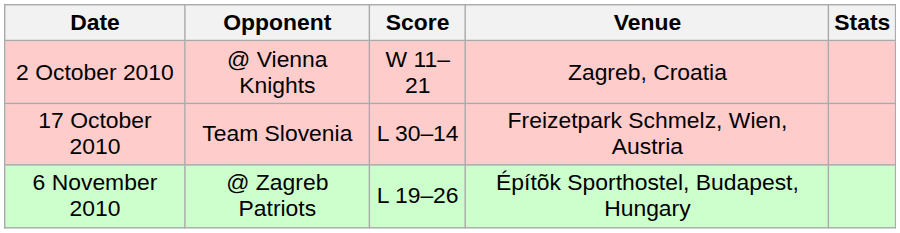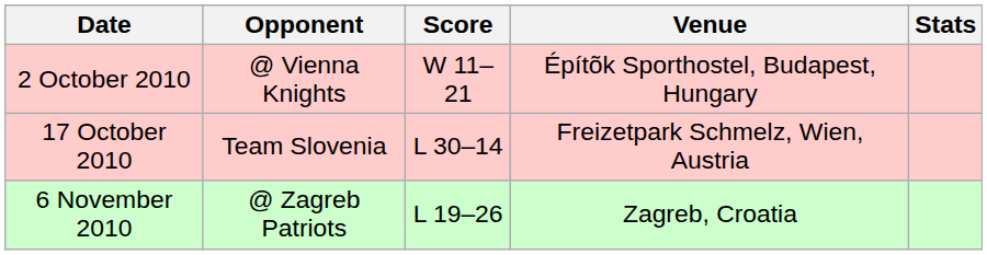2 October 2010 | Venue: Zagreb, Croatia -> Építõk Sporthostel, Budapest, Hungary
6 November 2010 | Venue: Építõk Sporthostel, Budapest, Hungary -> Zagreb, Croatia
